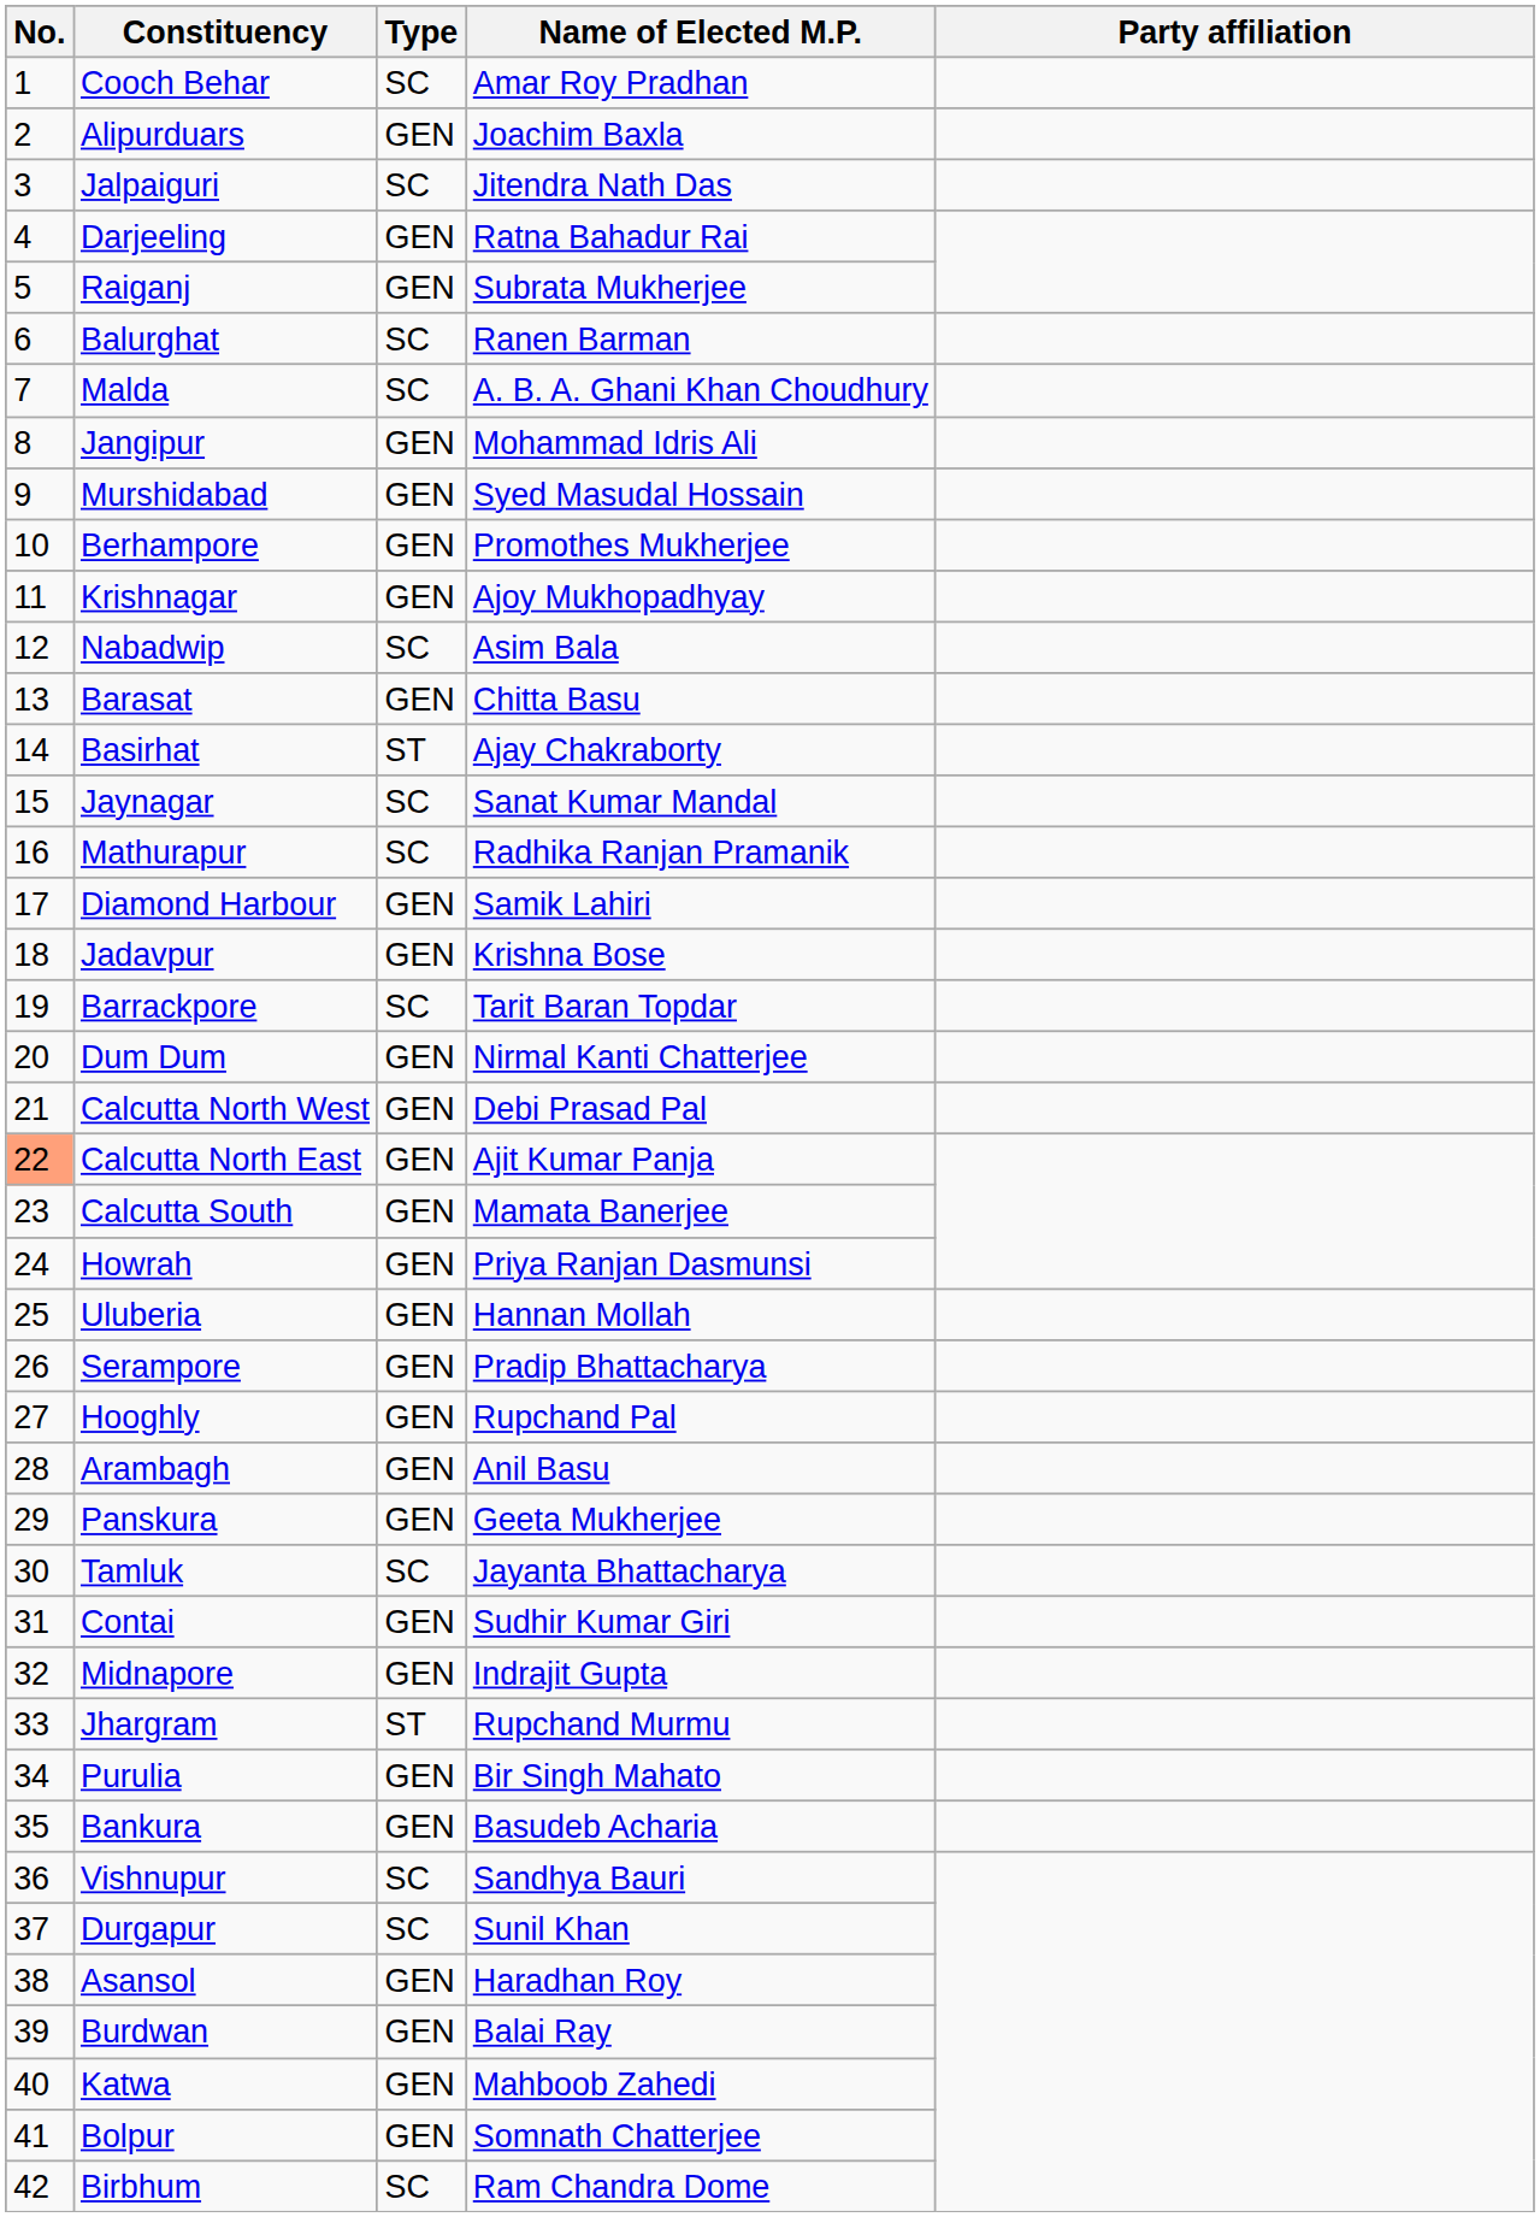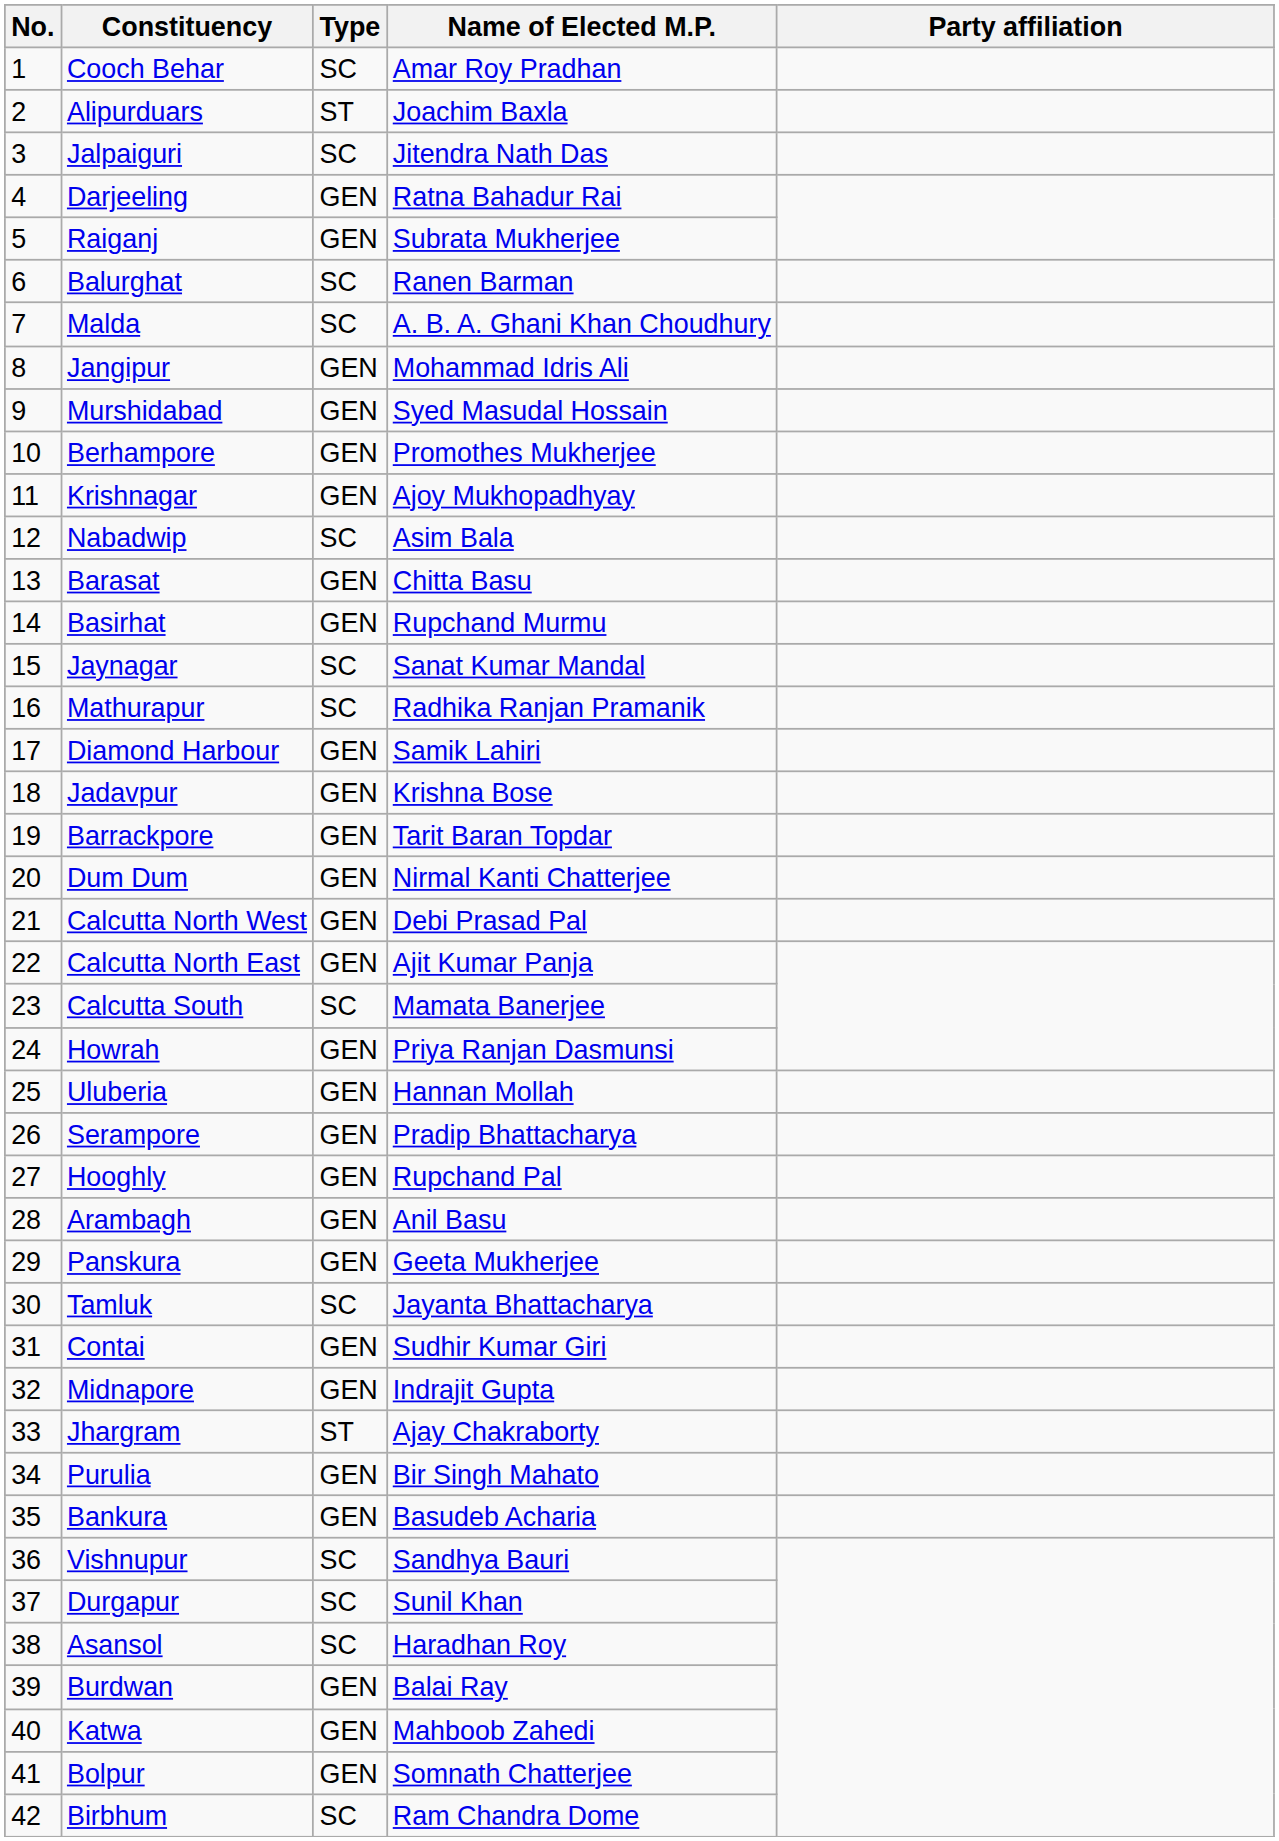Alipurduars | Type: GEN -> ST
Basirhat | Type: ST -> GEN
Basirhat | Name of Elected M.P.: Ajay Chakraborty -> Rupchand Murmu
Barrackpore | Type: SC -> GEN
Calcutta North East | No.: lightsalmon background -> no background
Calcutta South | Type: GEN -> SC
Jhargram | Name of Elected M.P.: Rupchand Murmu -> Ajay Chakraborty
Asansol | Type: GEN -> SC
